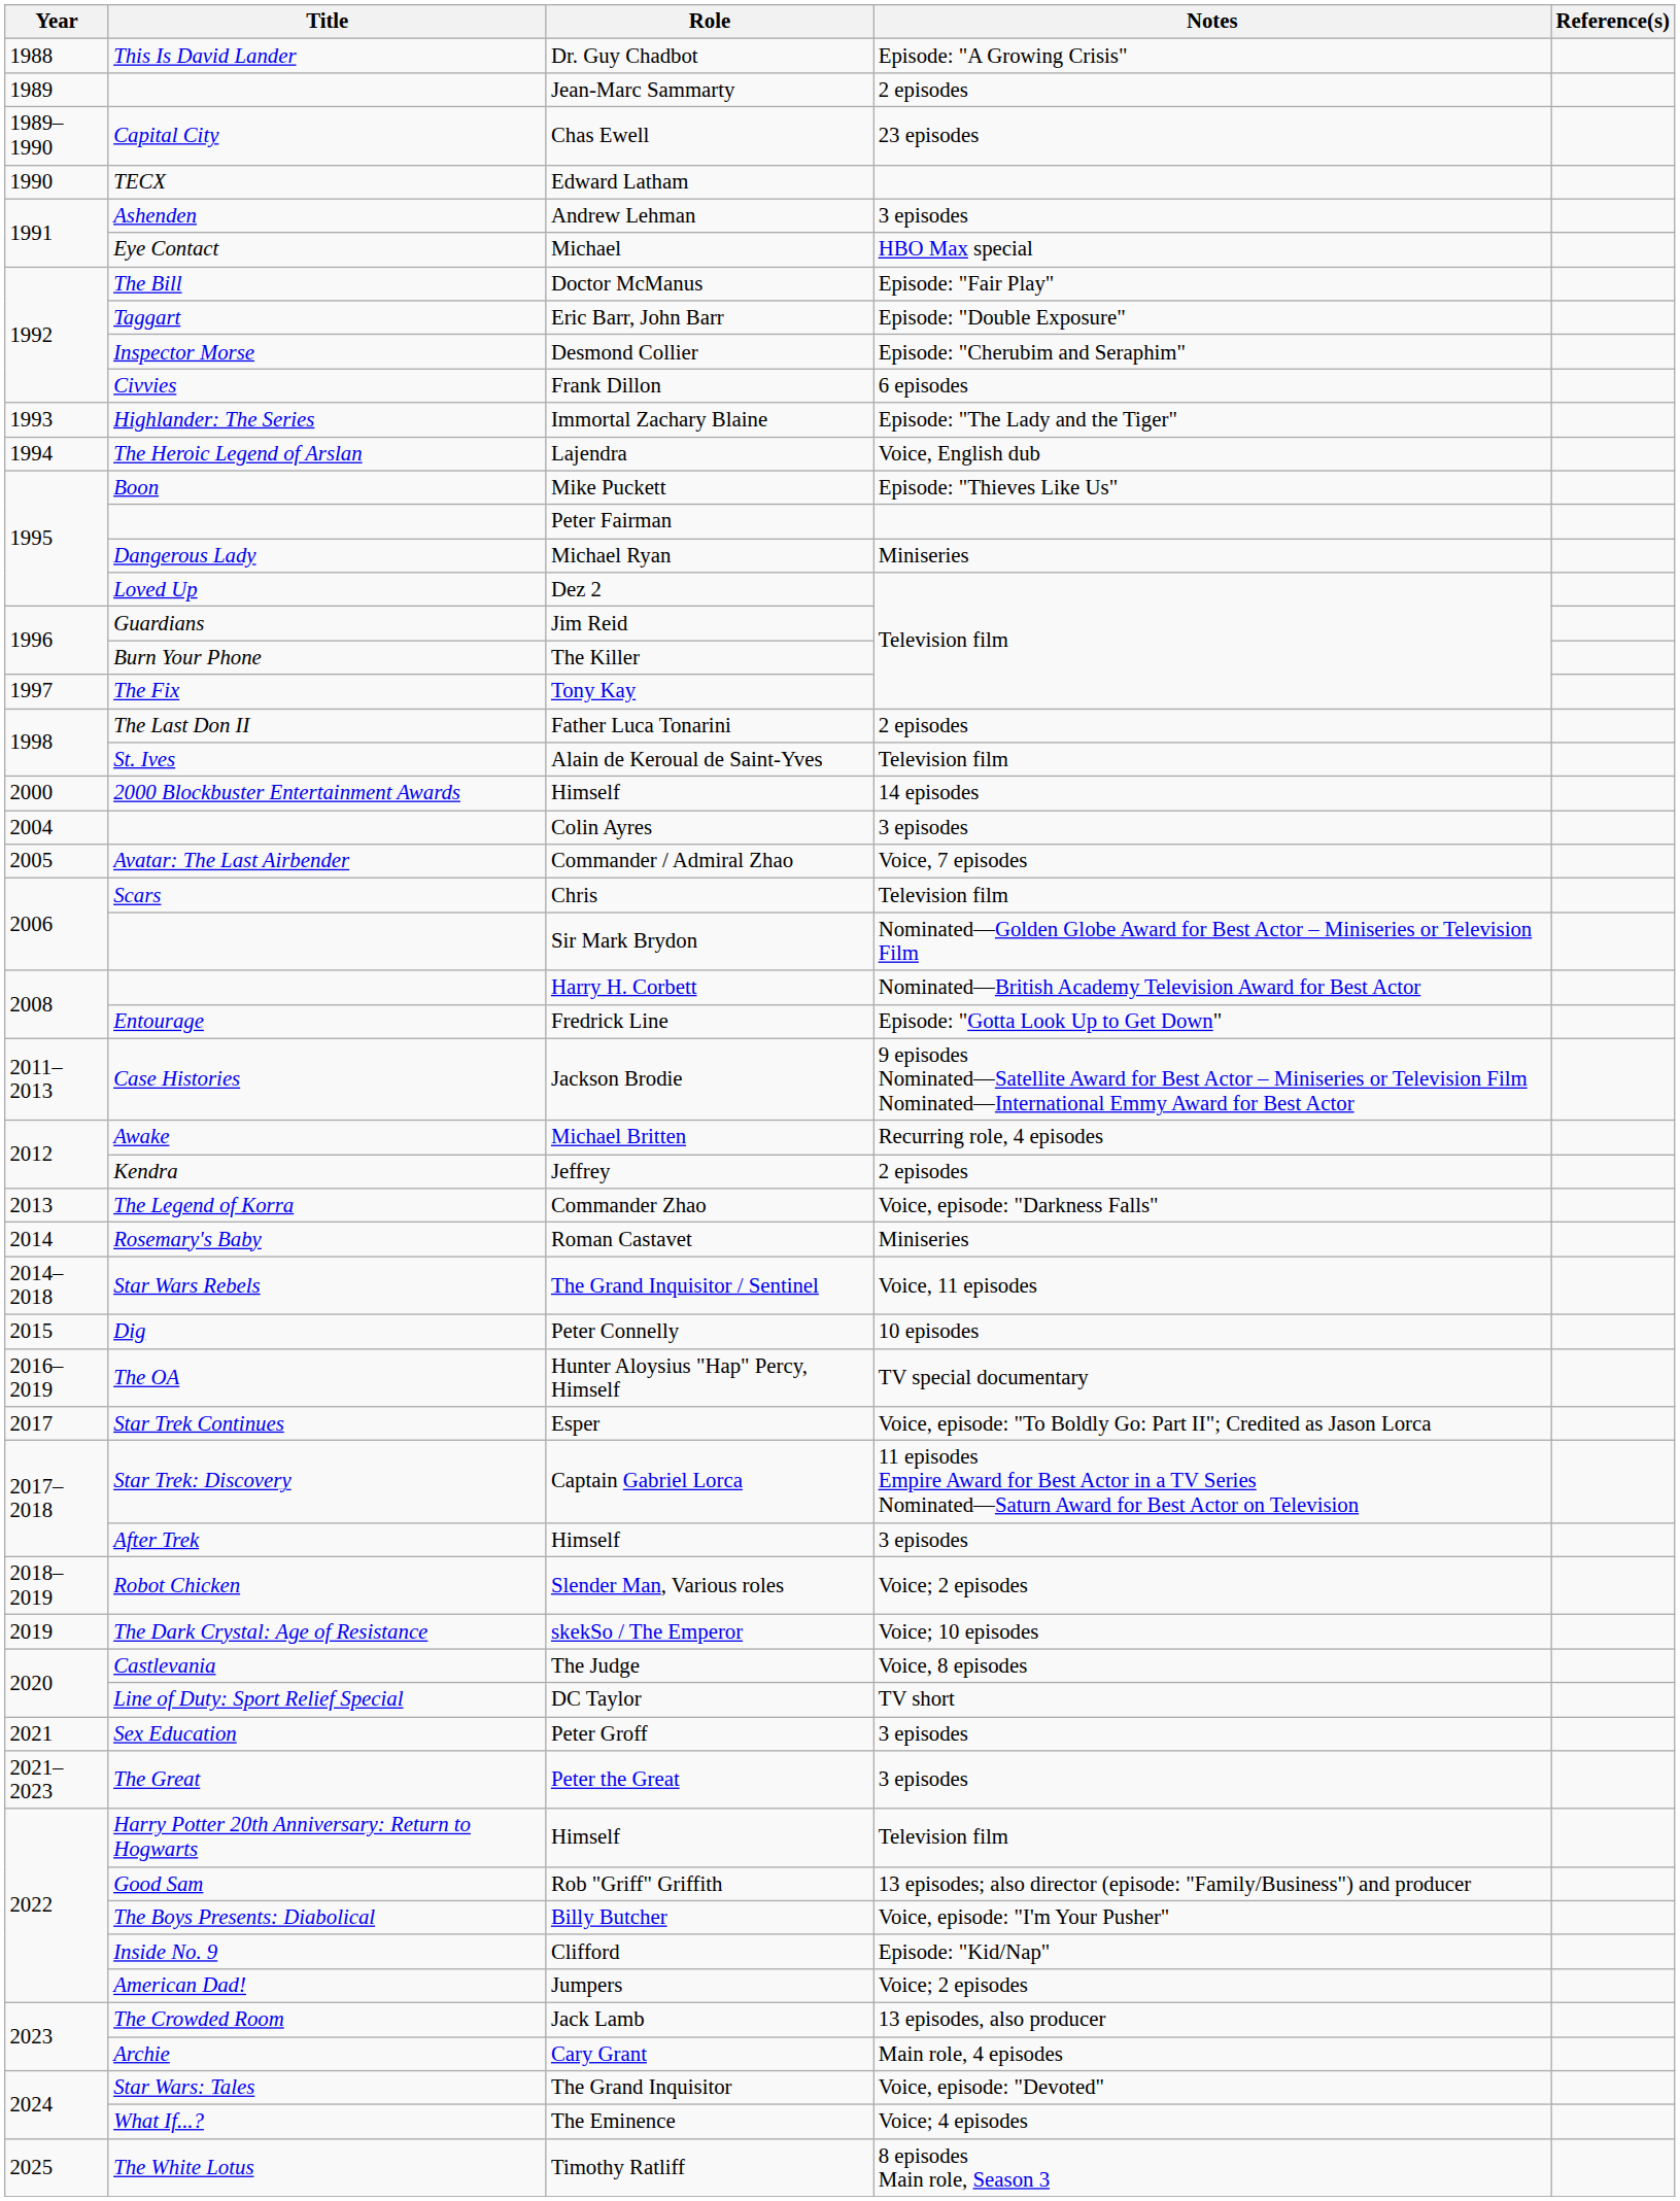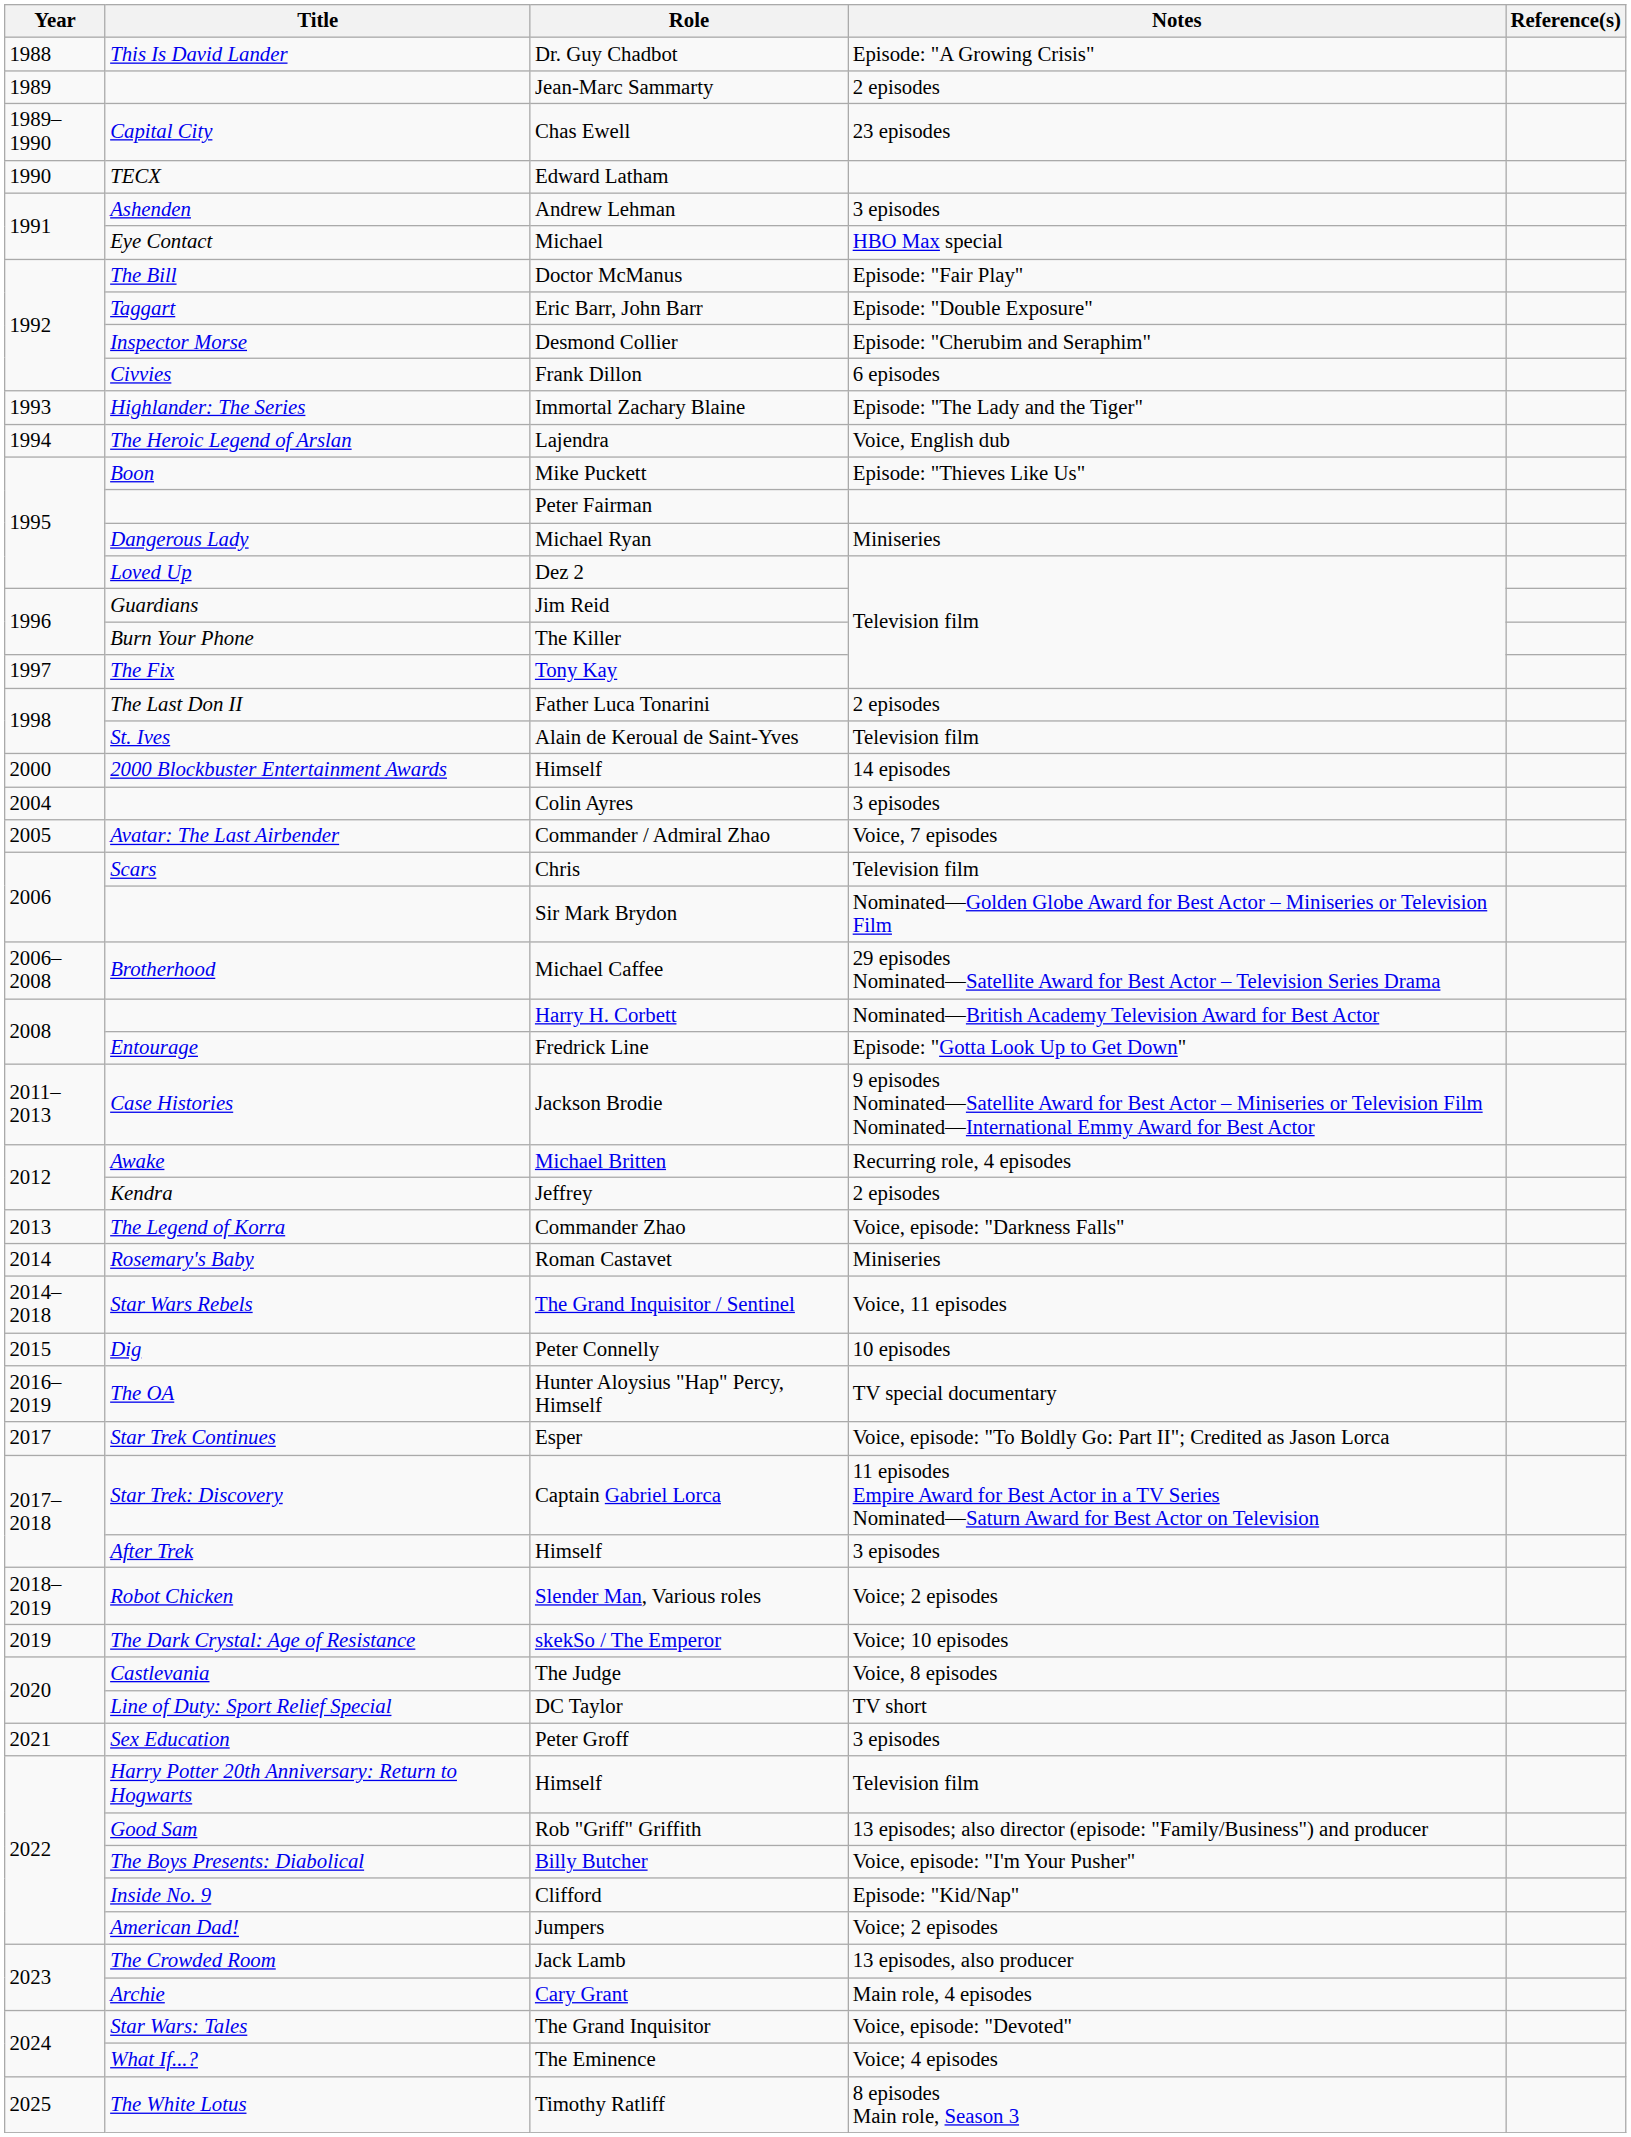+ row: 2006–2008 | Brotherhood | Michael Caffee | 29 episodes Nominated—Satellite Award for Best Actor – Television Series Drama
- row: 2021–2023 | The Great | Peter the Great | 3 episodes
